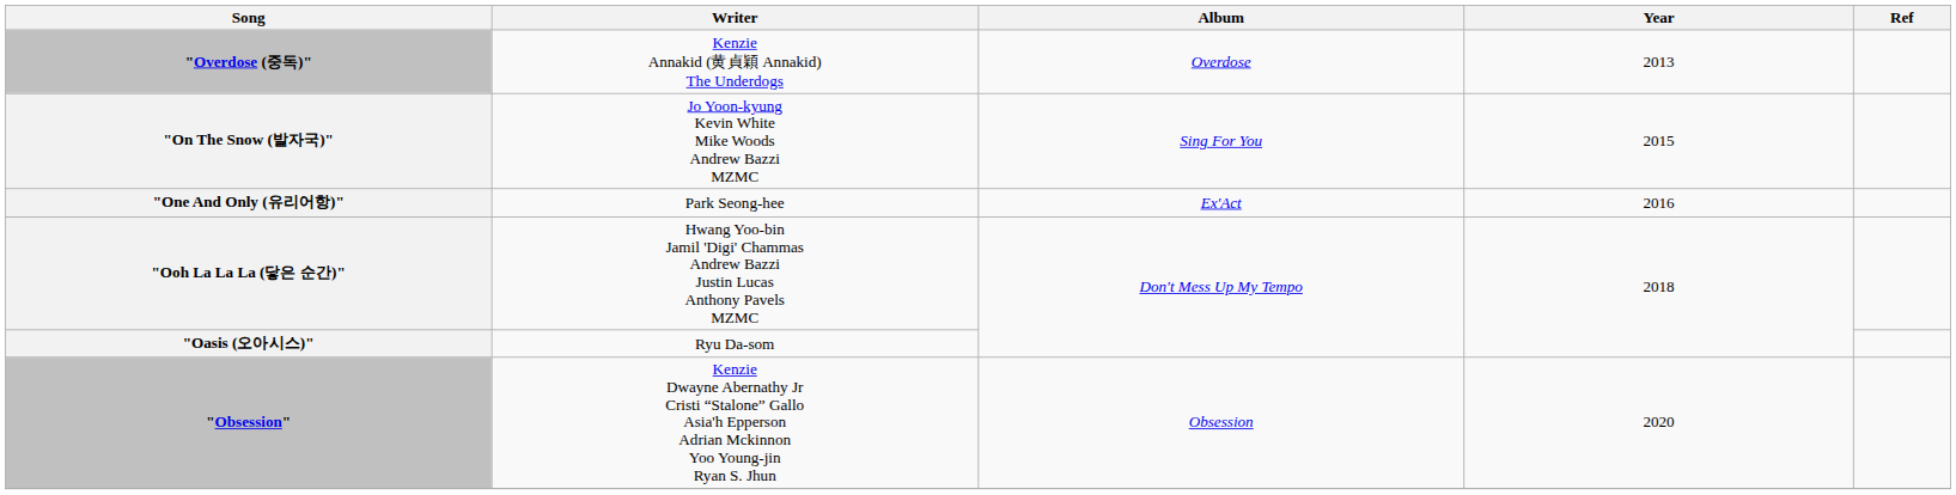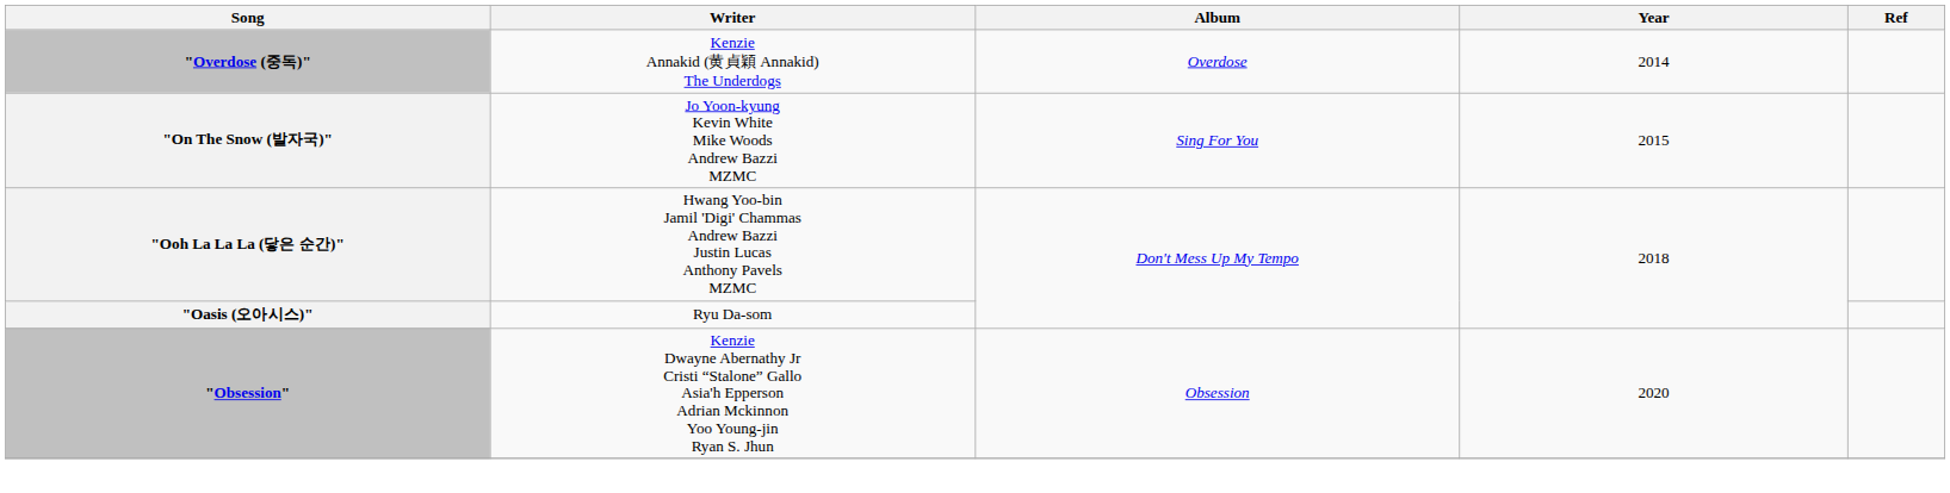"Overdose (중독)" | Year: 2013 -> 2014
- row: "One And Only (유리어항)" | Park Seong-hee | Ex'Act | 2016
